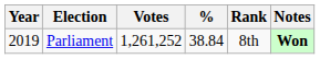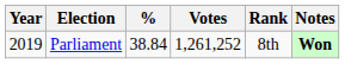columns swapped: Votes <-> %
